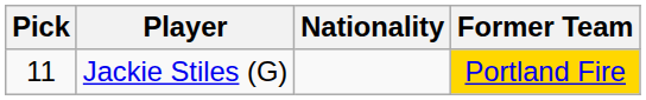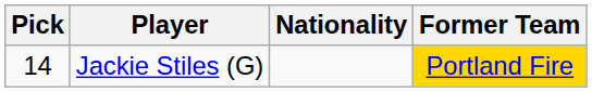Jackie Stiles (G) | Pick: 11 -> 14
